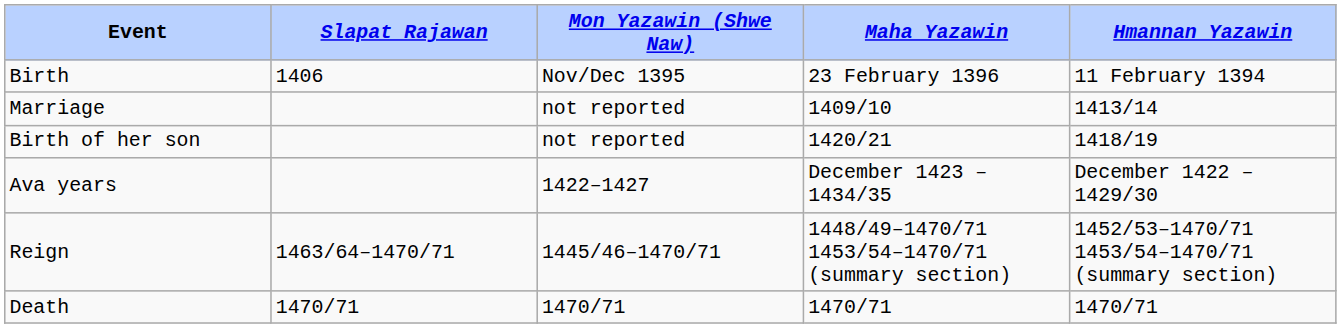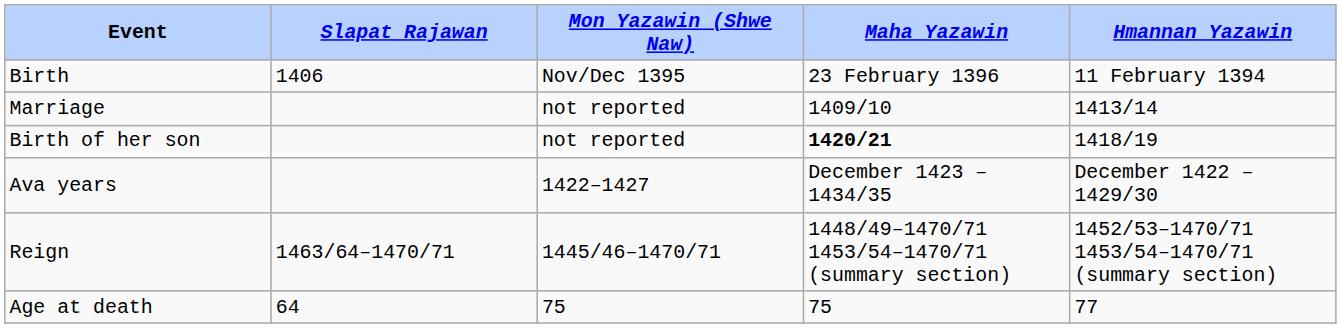Birth of her son | Maha Yazawin: normal -> bold
- row: Death | 1470/71 | 1470/71 | 1470/71 | 1470/71
+ row: Age at death | 64 | 75 | 75 | 77
